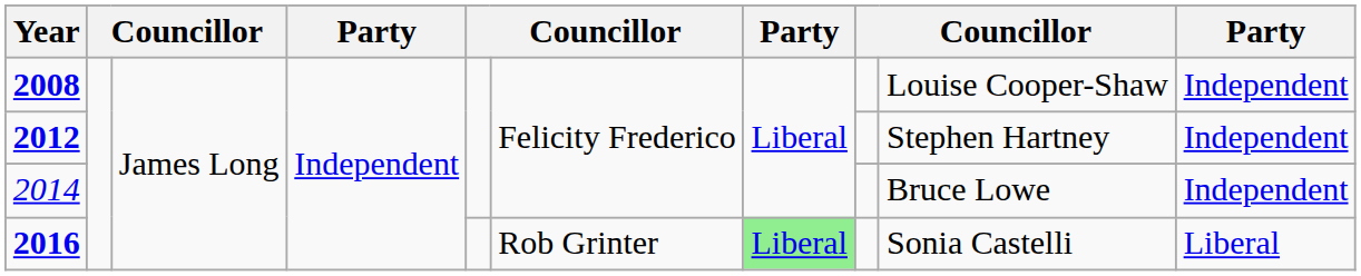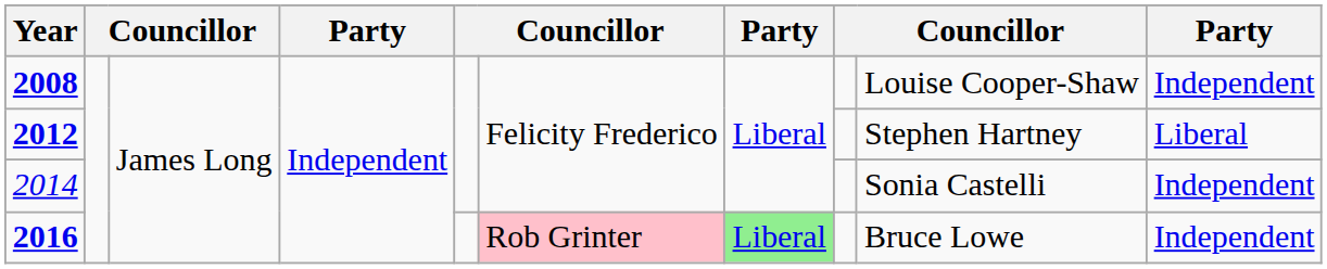2012 | column 10: Independent -> Liberal
2014 | column 9: Bruce Lowe -> Sonia Castelli
2016 | column 6: no background -> pink background
2016 | column 9: Sonia Castelli -> Bruce Lowe
2016 | column 10: Liberal -> Independent
